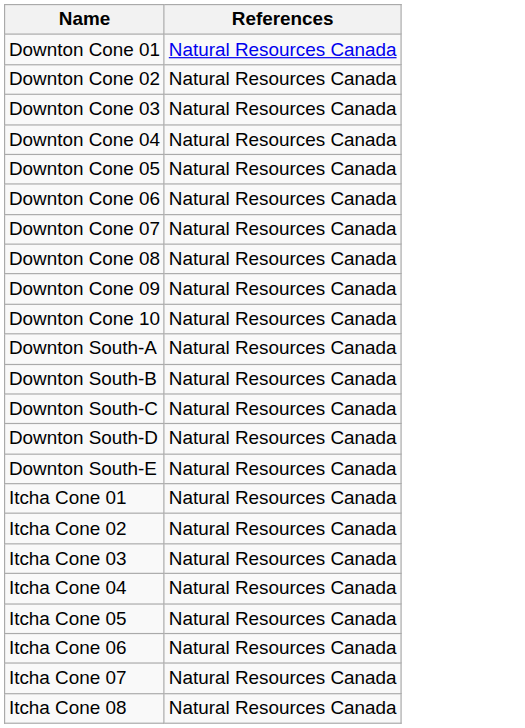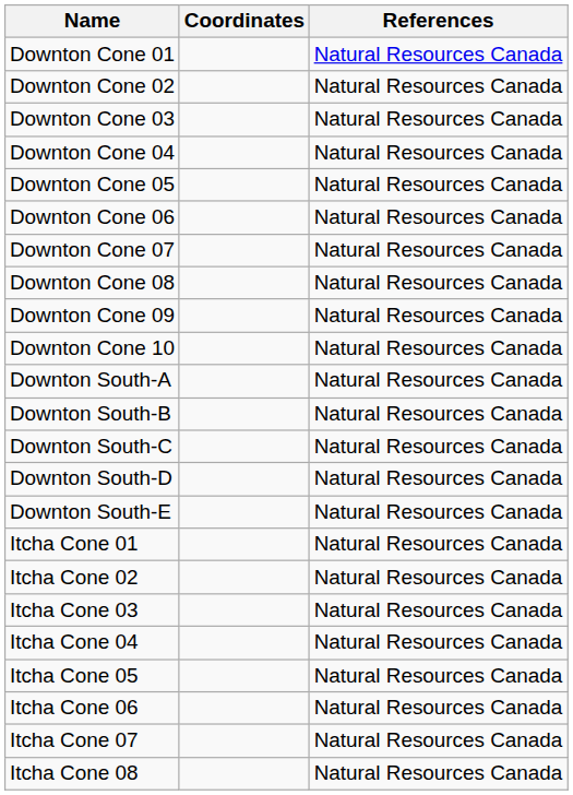+ column: Coordinates
